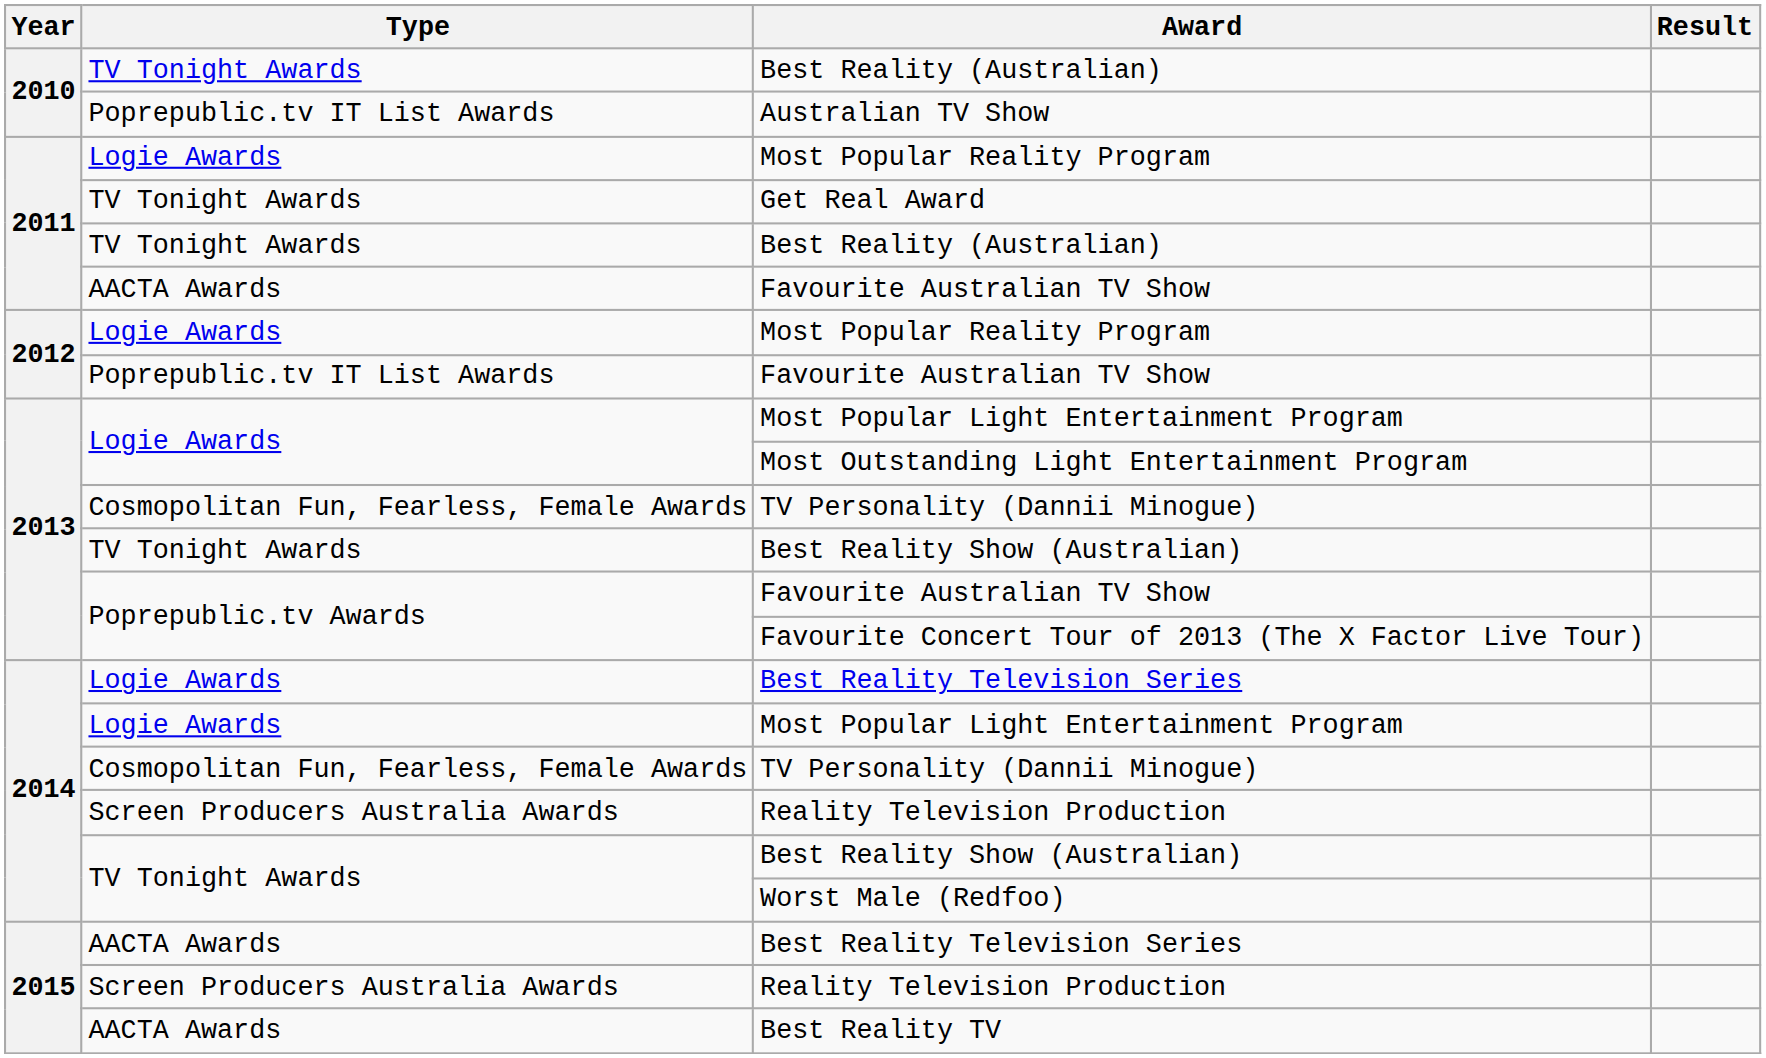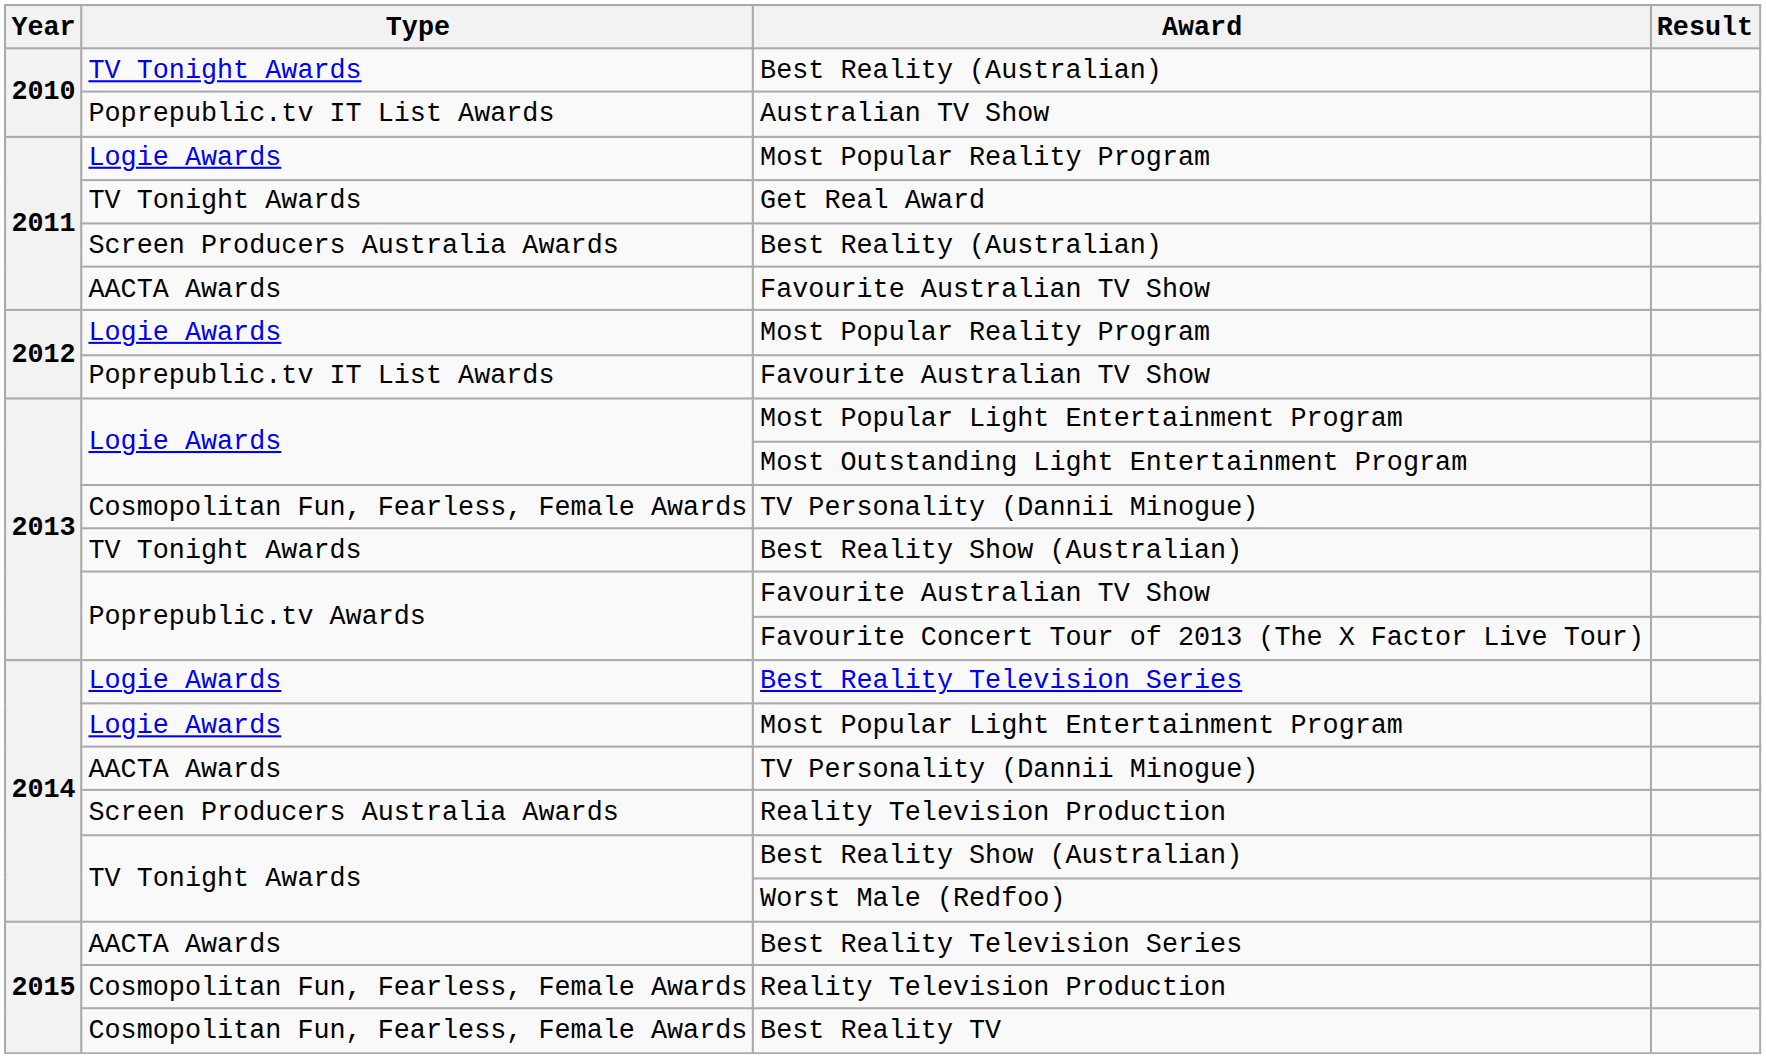2011 / Best Reality (Australian) | Type: TV Tonight Awards -> Screen Producers Australia Awards
2014 / TV Personality (Dannii Minogue) | Type: Cosmopolitan Fun, Fearless, Female Awards -> AACTA Awards
2015 / Reality Television Production | Type: Screen Producers Australia Awards -> Cosmopolitan Fun, Fearless, Female Awards
Best Reality TV | Type: AACTA Awards -> Cosmopolitan Fun, Fearless, Female Awards
